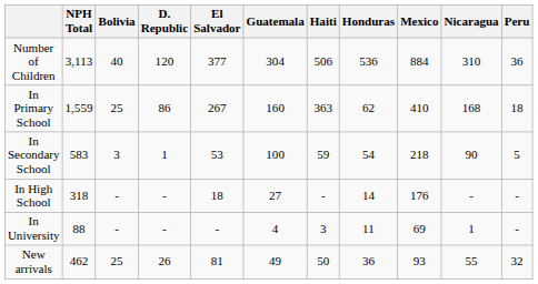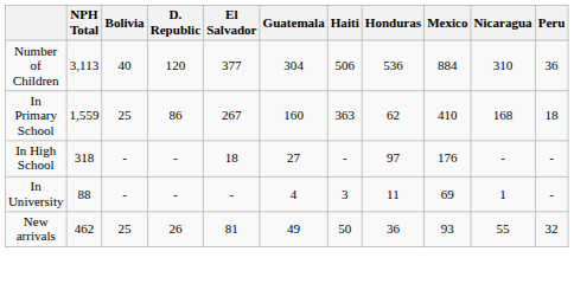- row: In Secondary School | 583 | 3 | 1 | 53 | 100 | 59 | 54 | 218 | 90 | 5
In High School | Honduras: 14 -> 97
